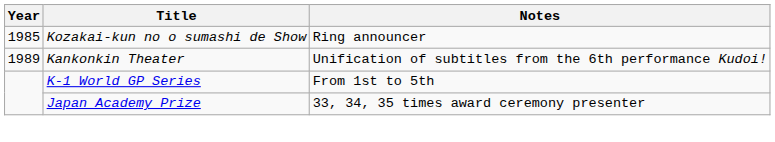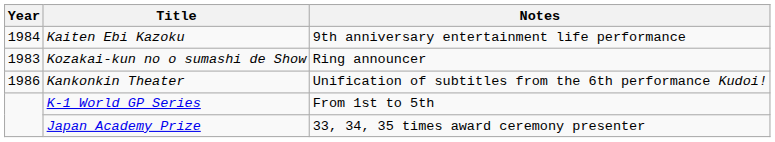+ row: 1984 | Kaiten Ebi Kazoku | 9th anniversary entertainment life performance
Kozakai-kun no o sumashi de Show | Year: 1985 -> 1983
Kankonkin Theater | Year: 1989 -> 1986
